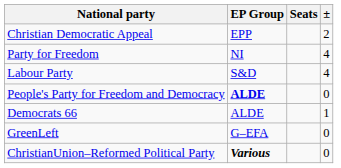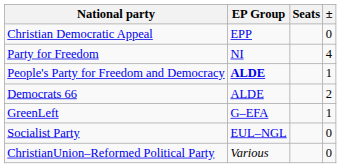Christian Democratic Appeal | ±: 2 -> 0
- row: Labour Party | S&D | 4
People's Party for Freedom and Democracy | ±: 0 -> 1
Democrats 66 | ±: 1 -> 2
GreenLeft | ±: 0 -> 1
+ row: Socialist Party | EUL–NGL | 0
ChristianUnion–Reformed Political Party | EP Group: bold -> normal
